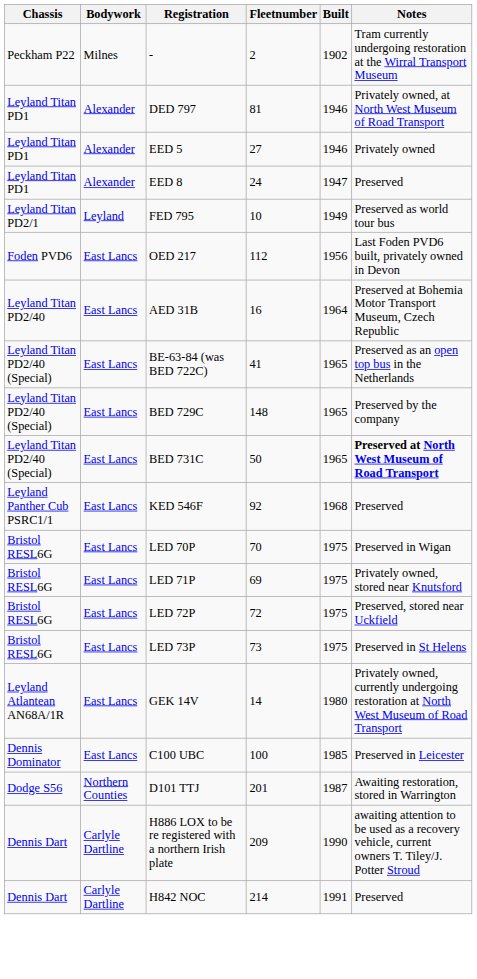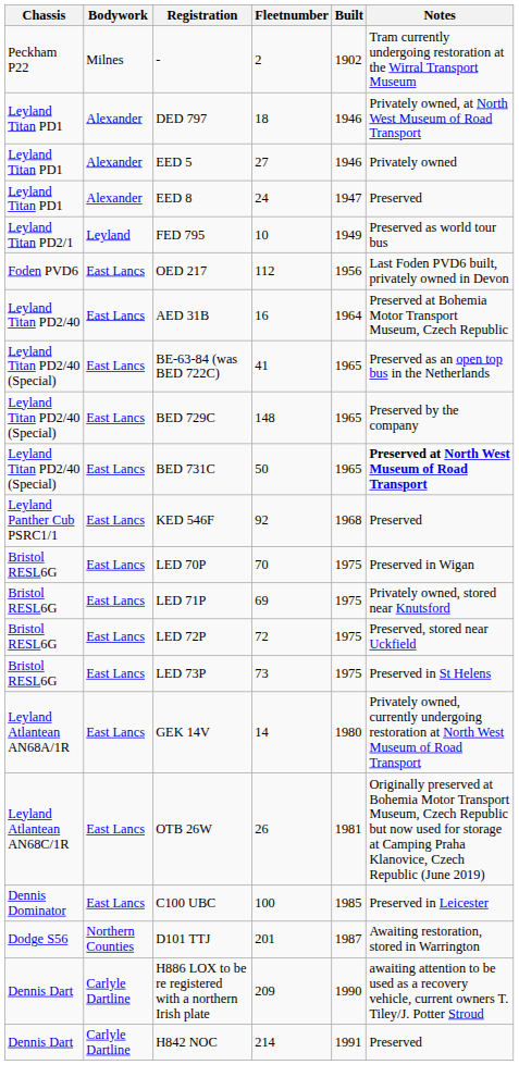DED 797 | Fleetnumber: 81 -> 18
+ row: Leyland Atlantean AN68C/1R | East Lancs | OTB 26W | 26 | 1981 | Originally preserved at Bohemia Motor Transport Museum, Czech Republic but now used for storage at Camping Praha Klanovice, Czech Republic (June 2019)
